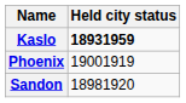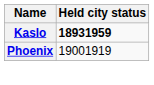- row: Sandon | 18981920
